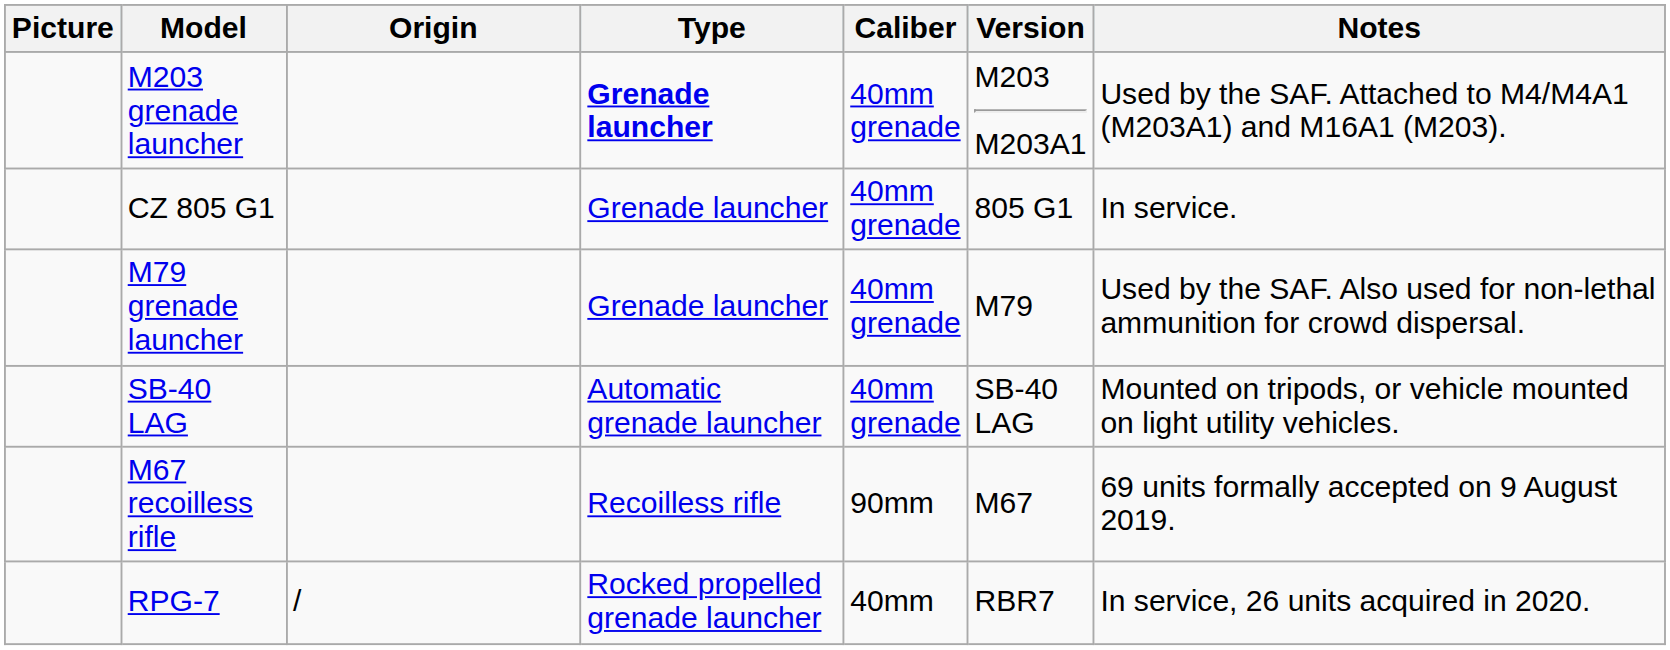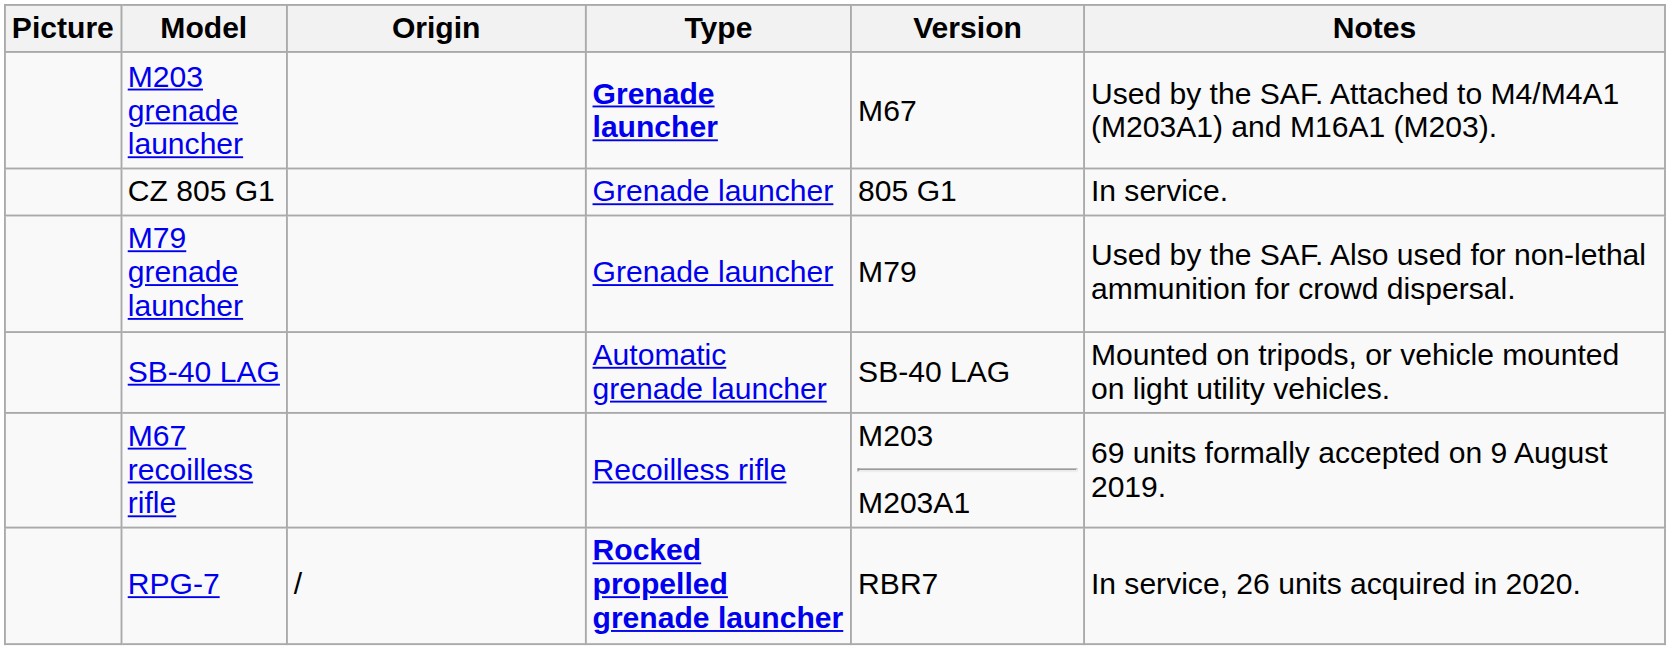- column: Caliber | 40mm grenade | 40mm grenade | 40mm grenade | 40mm grenade | 90mm | 40mm
M203 grenade launcher | Version: M203 M203A1 -> M67
M67 recoilless rifle | Version: M67 -> M203 M203A1
RPG-7 | Type: normal -> bold
